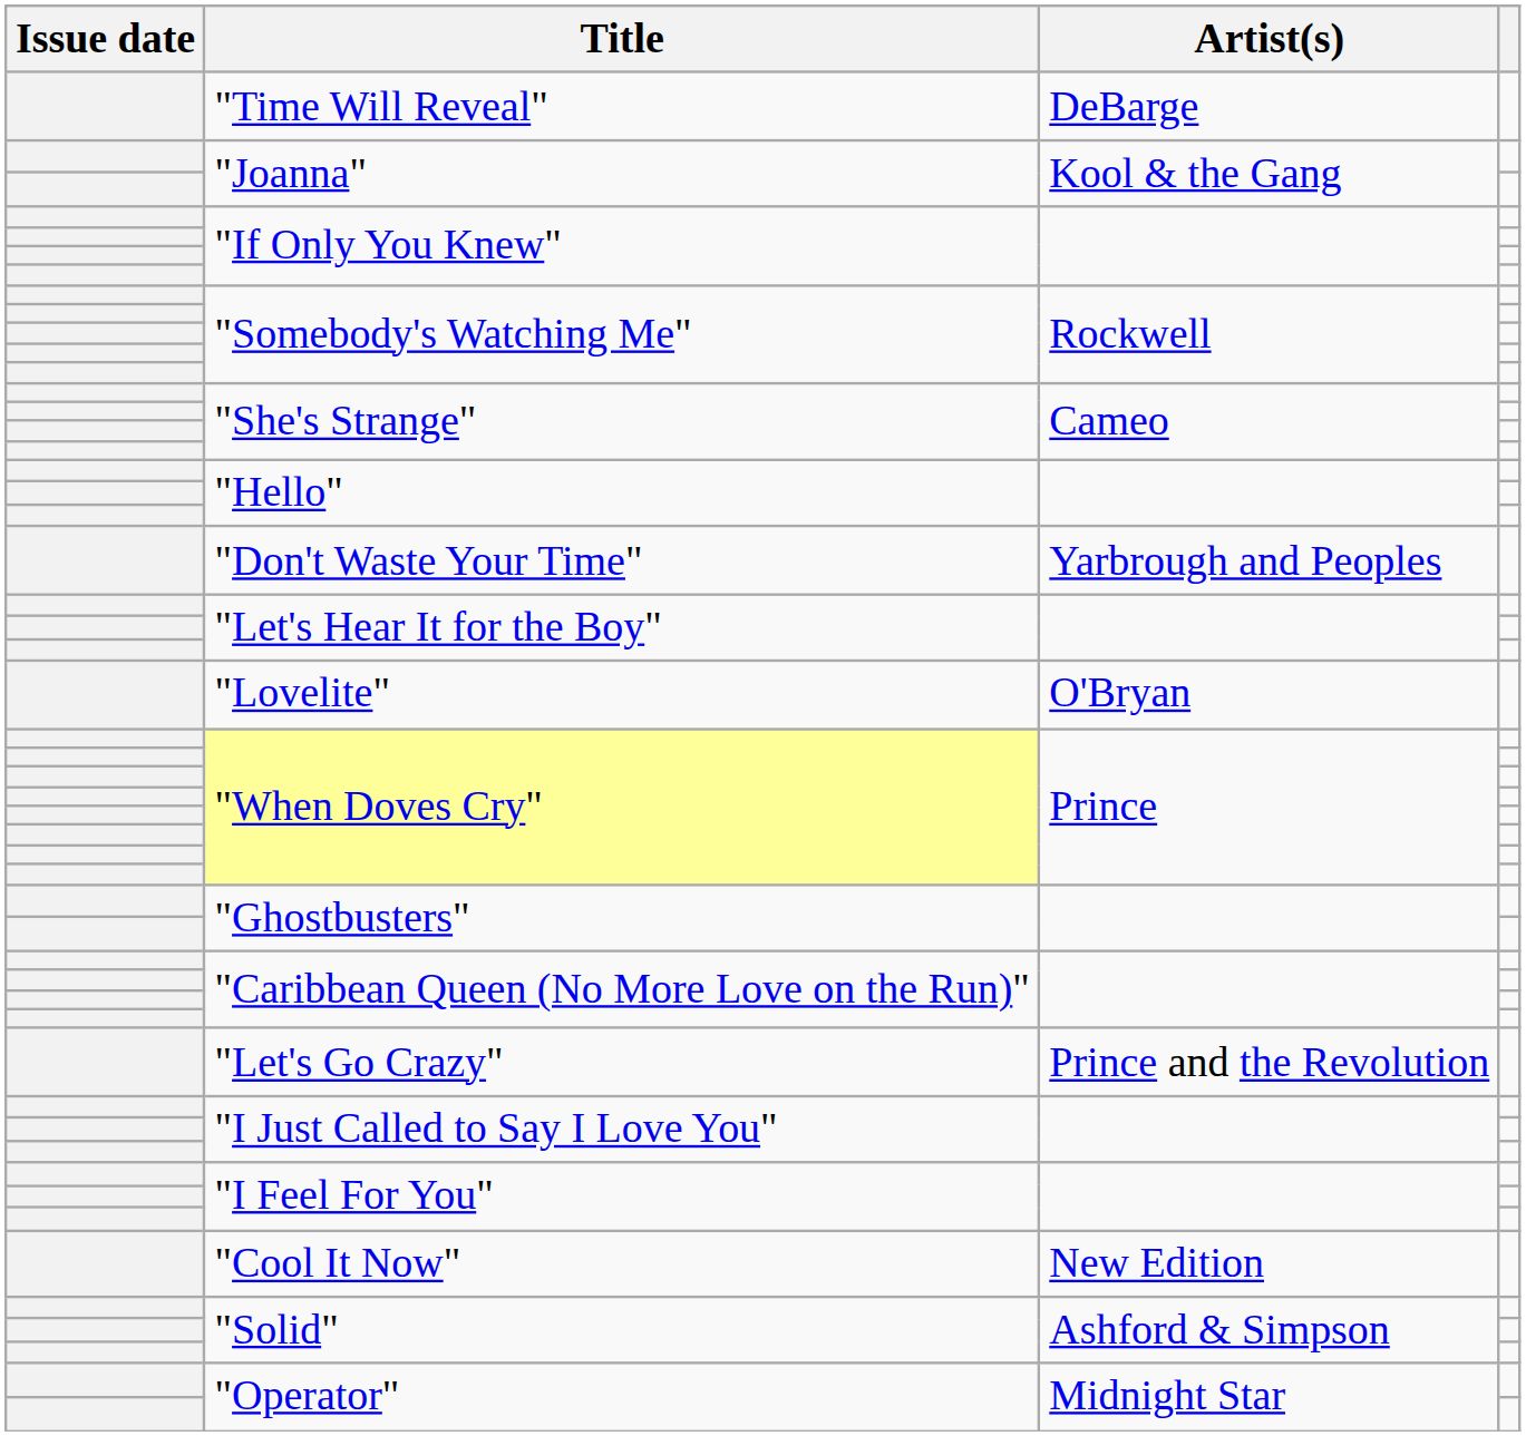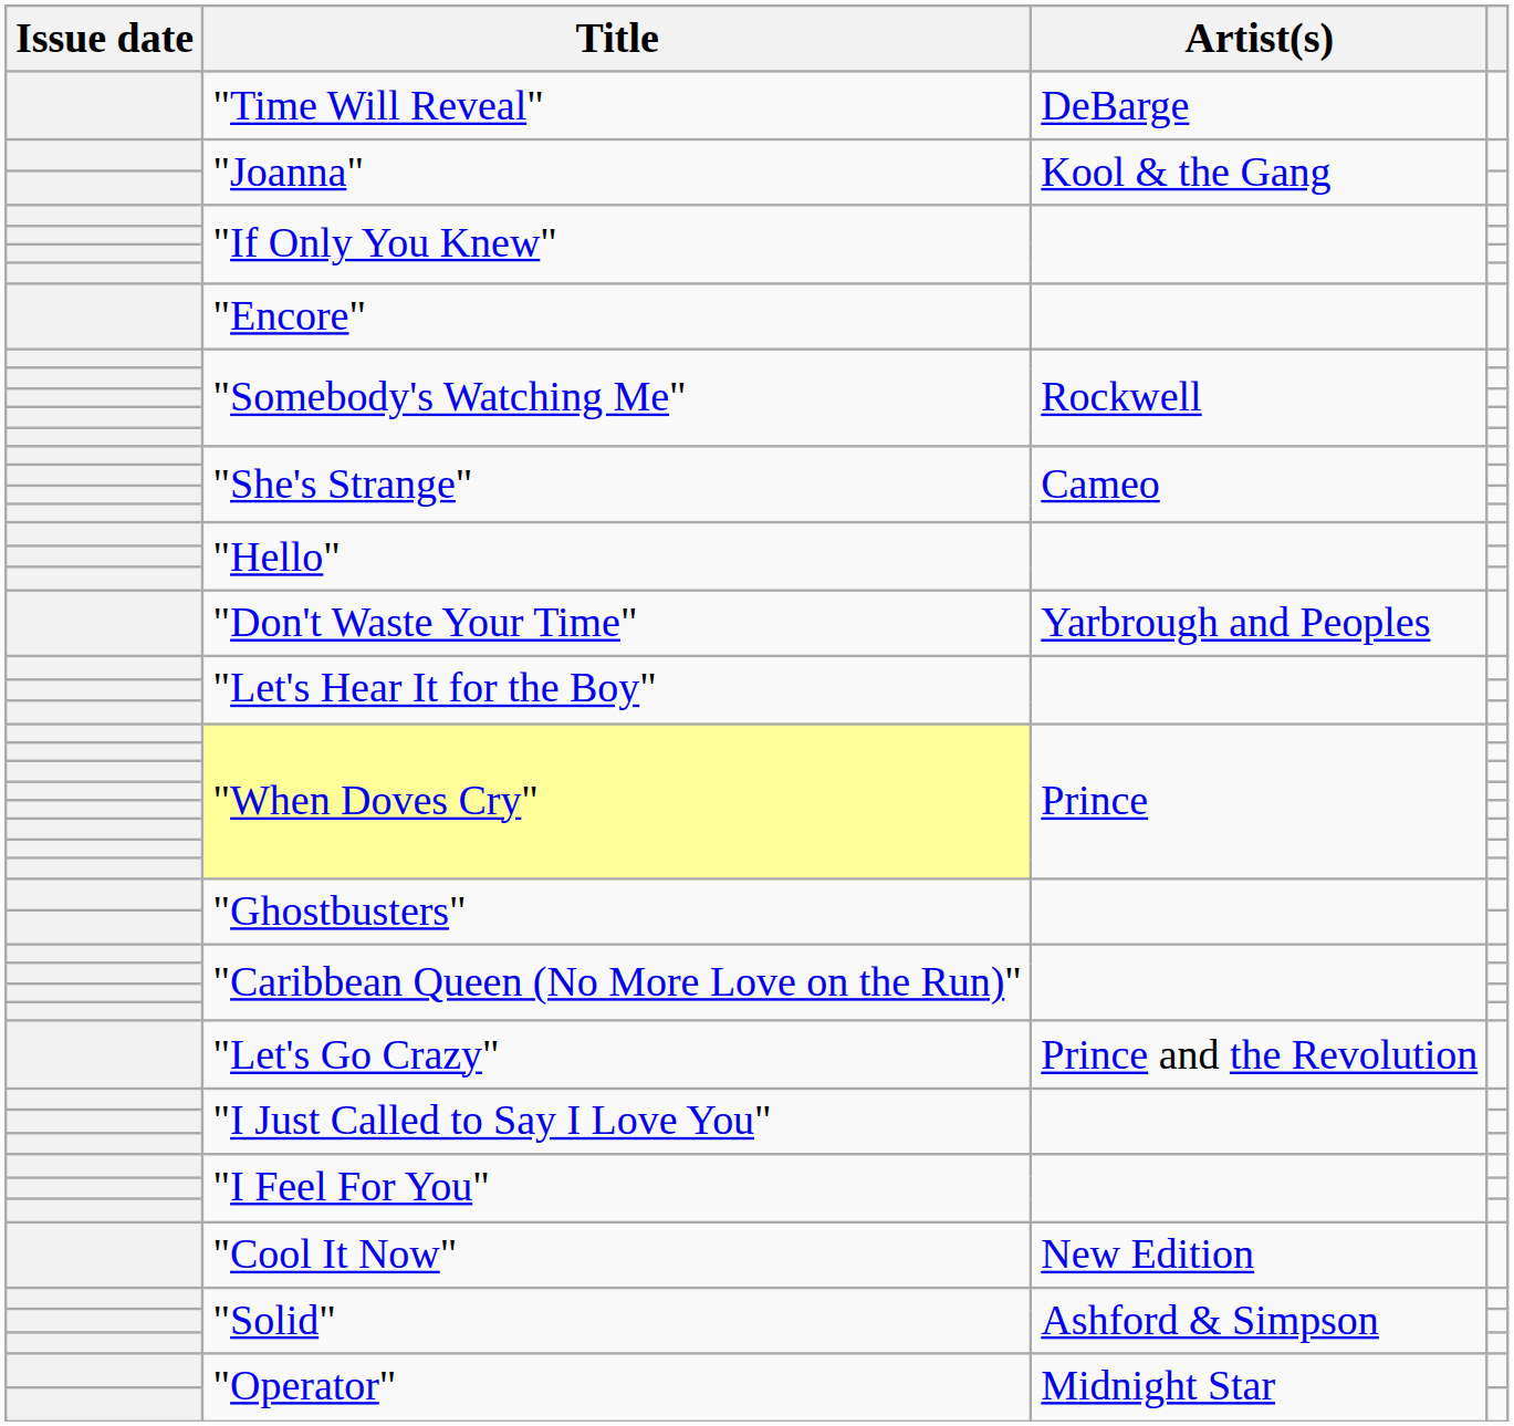+ row: "Encore"
- row: "Lovelite" | O'Bryan
